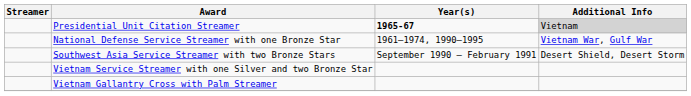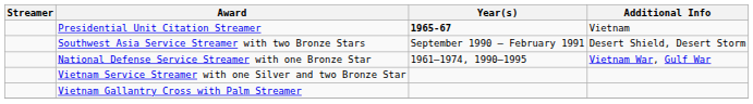Presidential Unit Citation Streamer | Additional Info: lightgrey background -> no background
rows swapped: National Defense Service Streamer with one Bronze Star <-> Southwest Asia Service Streamer with two Bronze Stars
